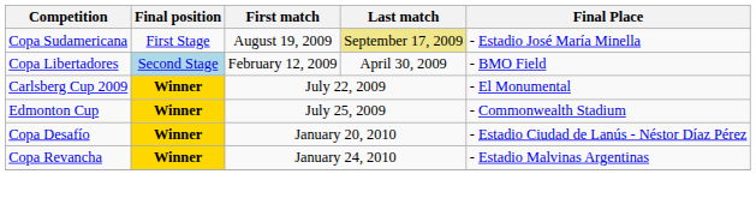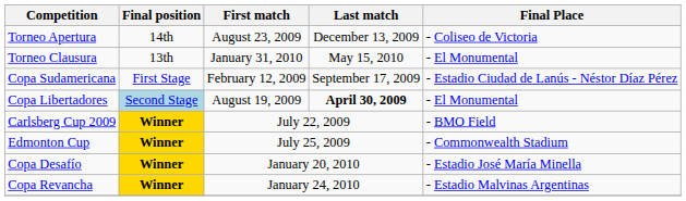+ row: Torneo Apertura | 14th | August 23, 2009 | December 13, 2009 | - Coliseo de Victoria
+ row: Torneo Clausura | 13th | January 31, 2010 | May 15, 2010 | - El Monumental
Copa Sudamericana | First match: August 19, 2009 -> February 12, 2009
Copa Sudamericana | Last match: khaki background -> no background
Copa Sudamericana | Final Place: - Estadio José María Minella -> - Estadio Ciudad de Lanús - Néstor Díaz Pérez
Copa Libertadores | First match: February 12, 2009 -> August 19, 2009
Copa Libertadores | Last match: normal -> bold
Copa Libertadores | Final Place: - BMO Field -> - El Monumental
Carlsberg Cup 2009 | Final Place: - El Monumental -> - BMO Field
Copa Desafío | Final Place: - Estadio Ciudad de Lanús - Néstor Díaz Pérez -> - Estadio José María Minella
